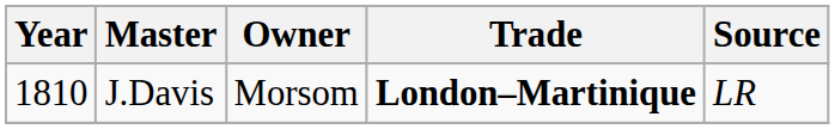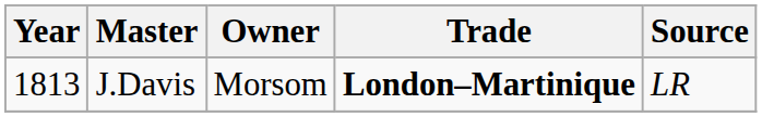J.Davis | Year: 1810 -> 1813
